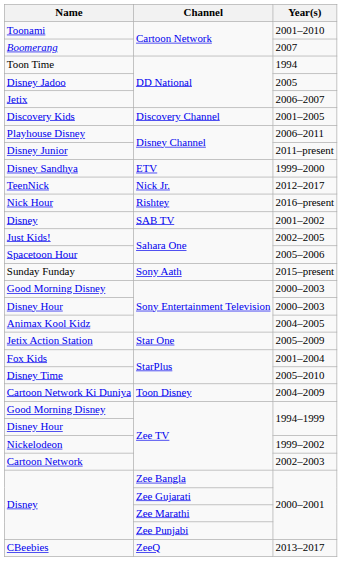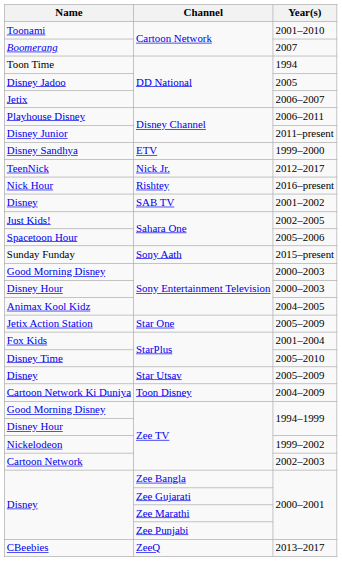- row: Discovery Kids | Discovery Channel | 2001–2005
+ row: Disney | Star Utsav | 2005–2009
